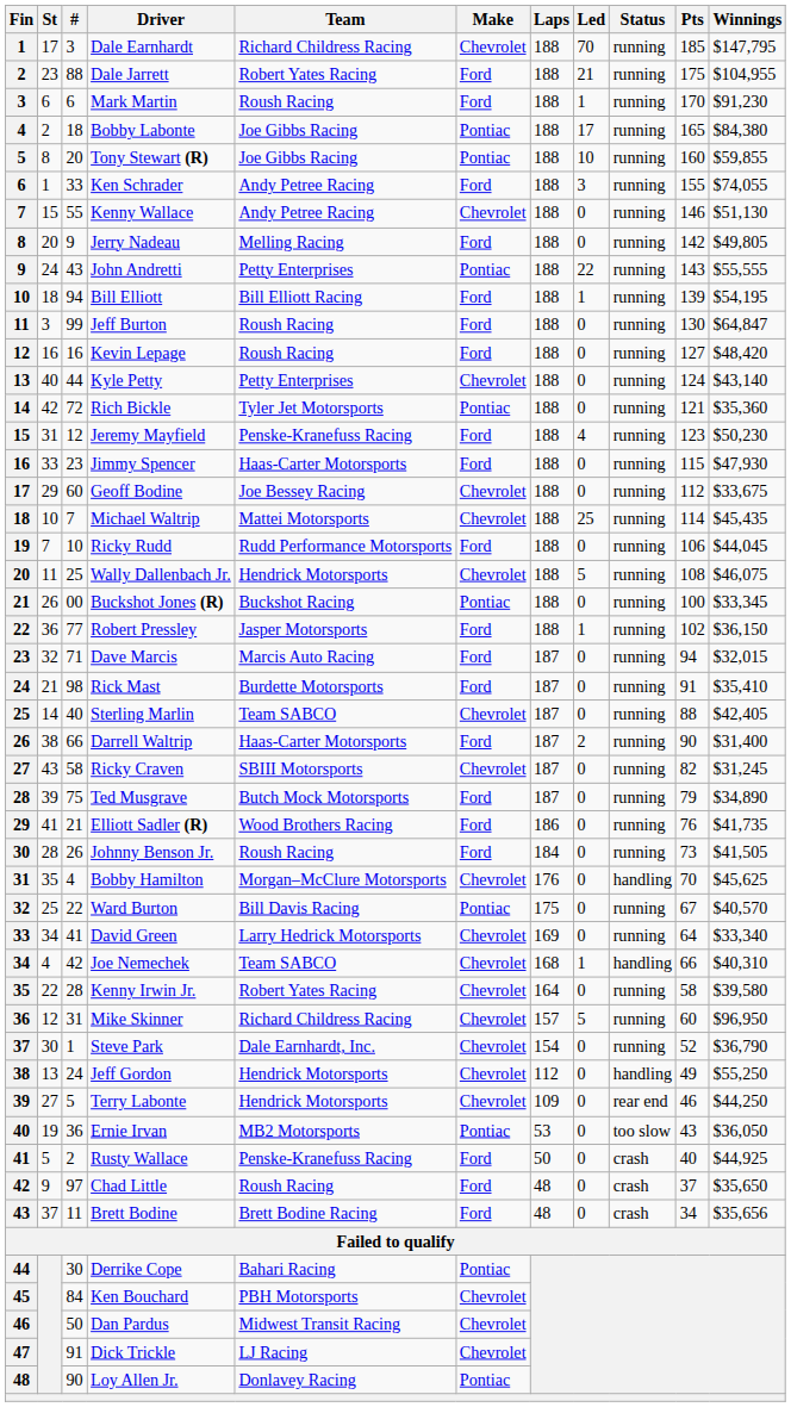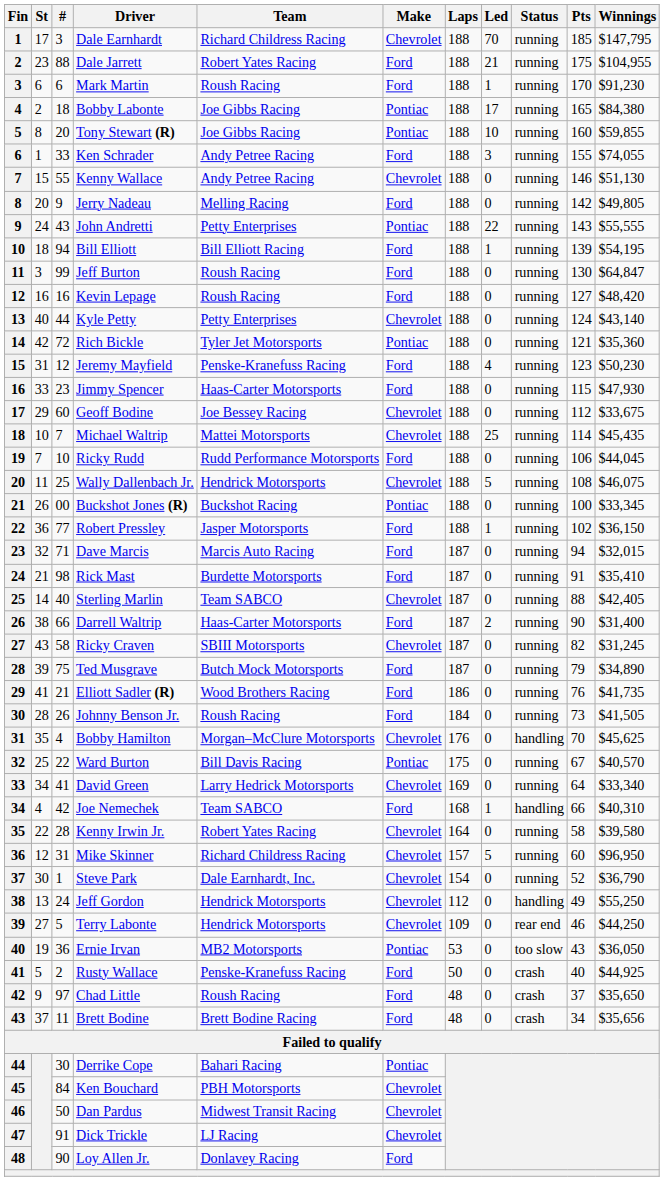Joe Nemechek | Make: Chevrolet -> Ford
Loy Allen Jr. | Make: Pontiac -> Ford
